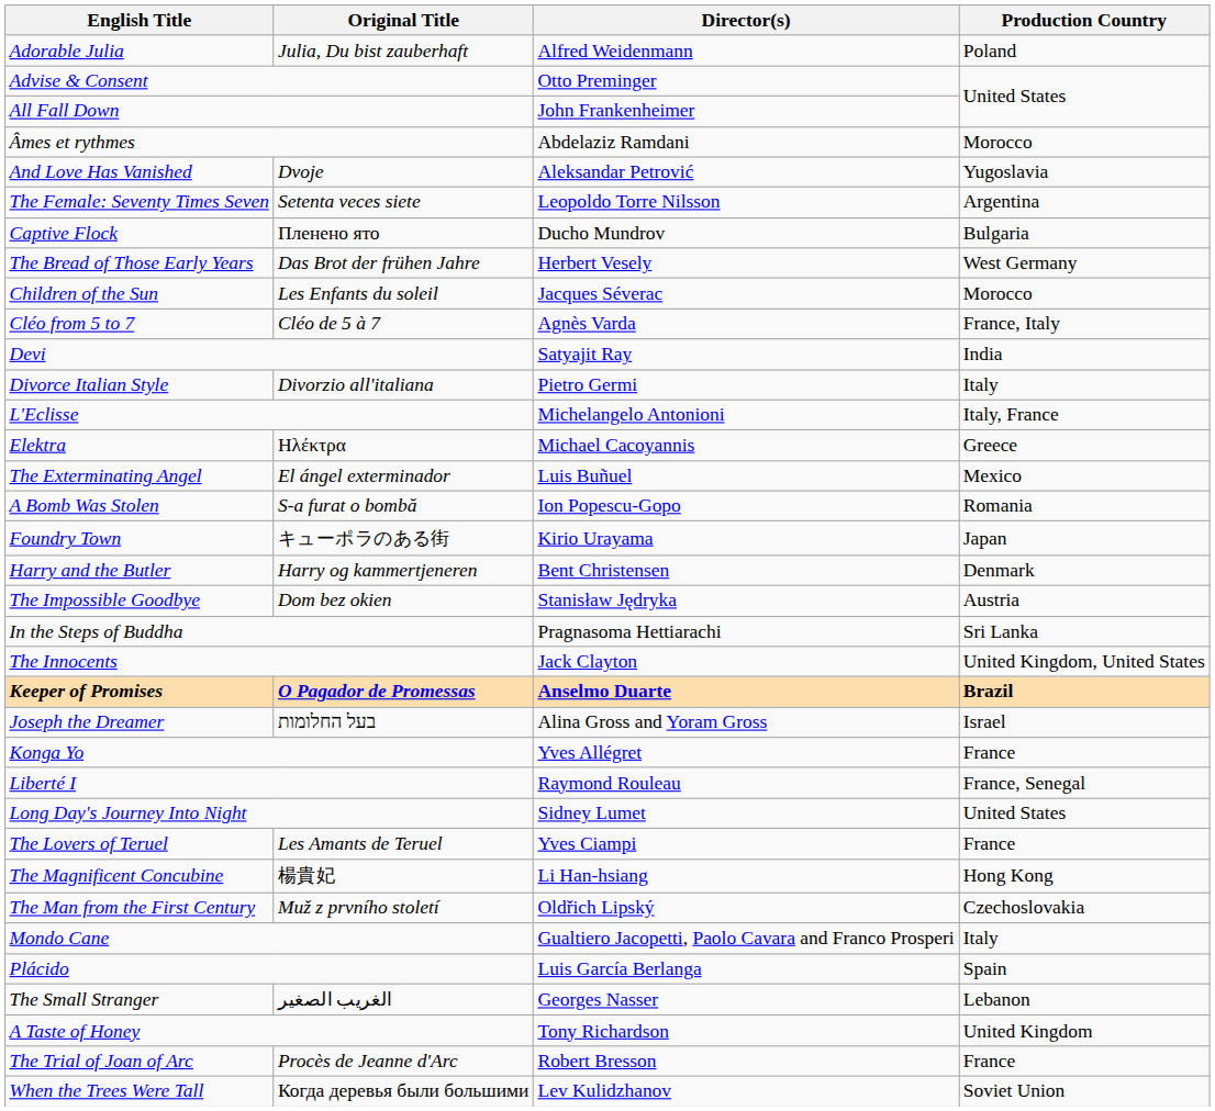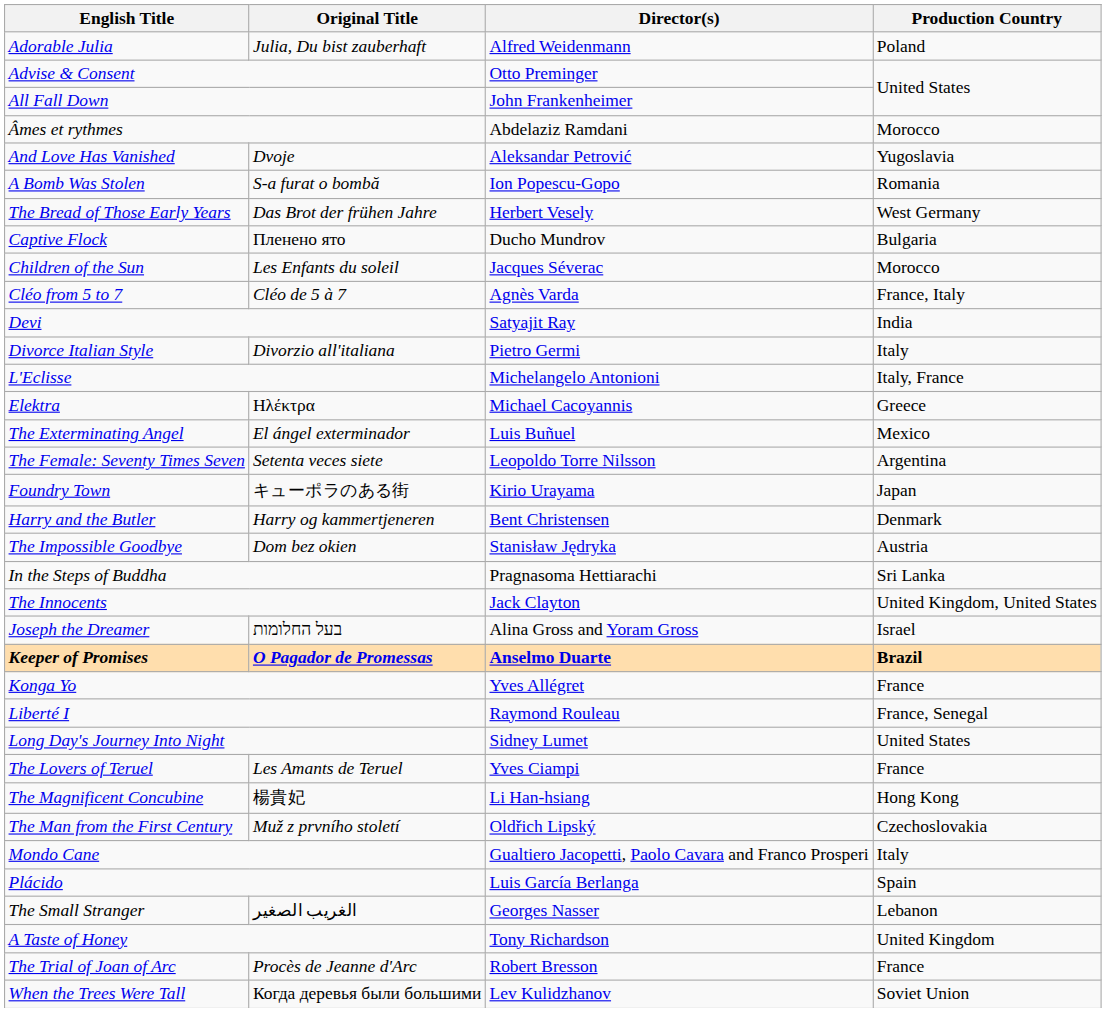rows swapped: A Bomb Was Stolen <-> The Female: Seventy Times Seven
rows swapped: The Bread of Those Early Years <-> Captive Flock
rows swapped: Joseph the Dreamer <-> Keeper of Promises
